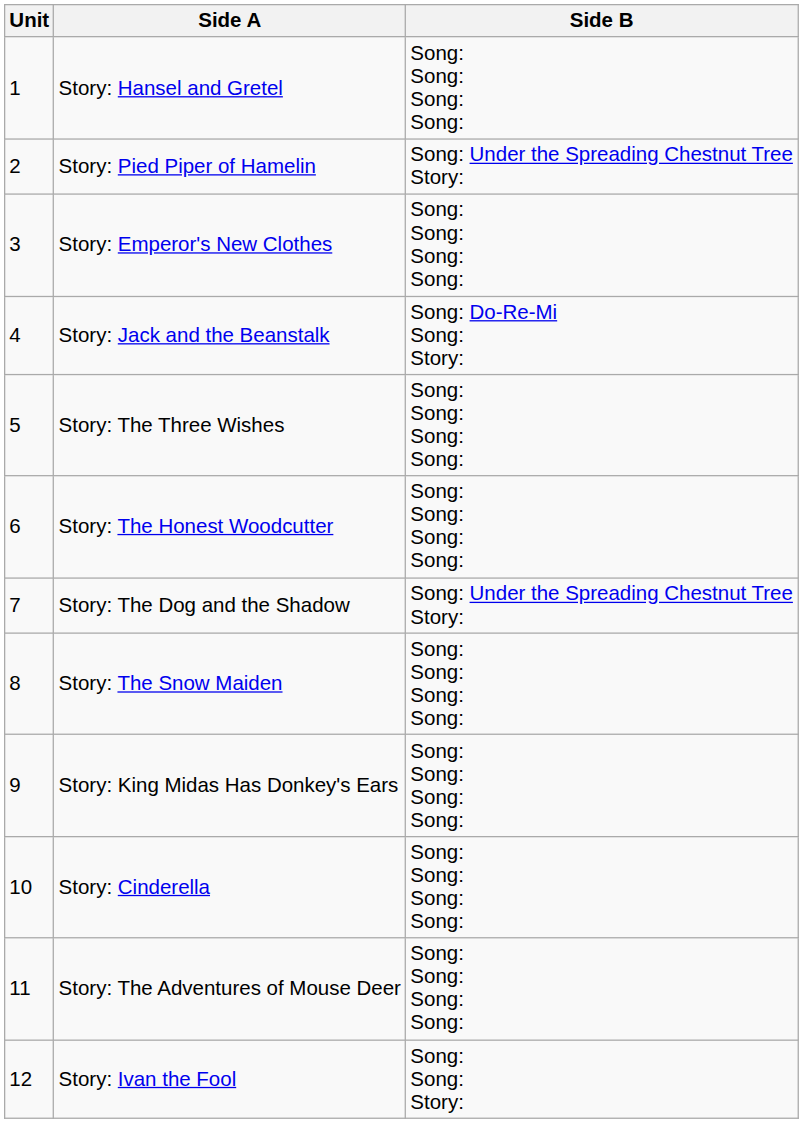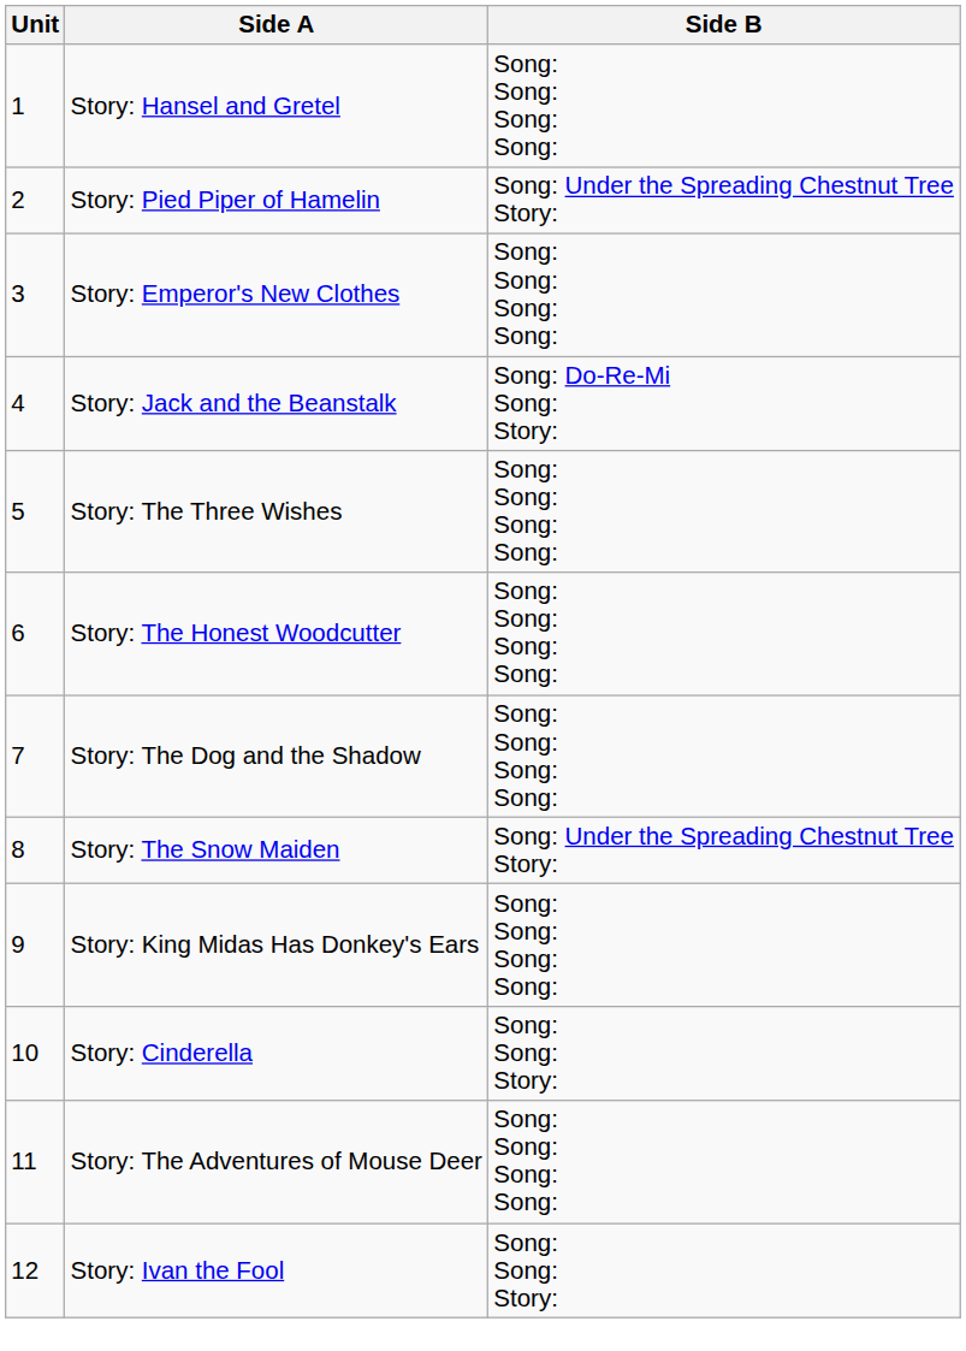Story: The Dog and the Shadow | Side B: Song: Under the Spreading Chestnut Tree Story: -> Song: Song: Song: Song:
Story: The Snow Maiden | Side B: Song: Song: Song: Song: -> Song: Under the Spreading Chestnut Tree Story:
Story: Cinderella | Side B: Song: Song: Song: Song: -> Song: Song: Story:
